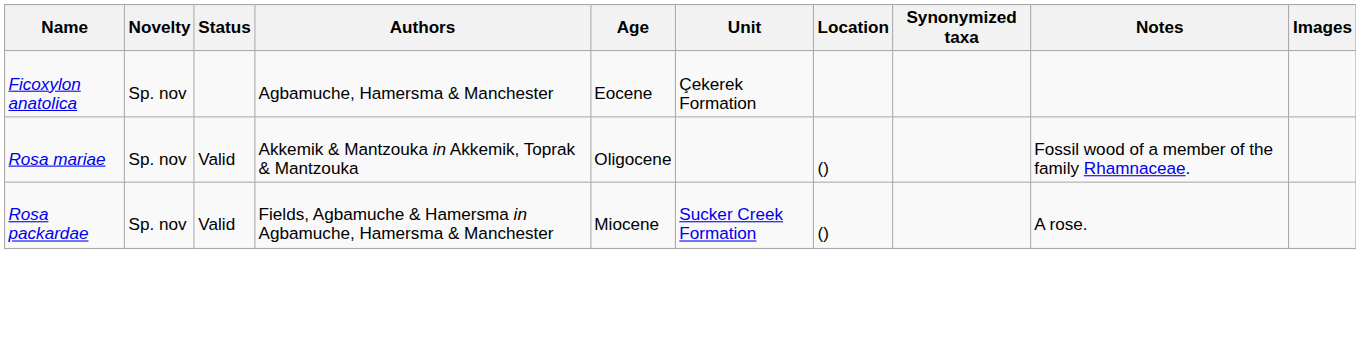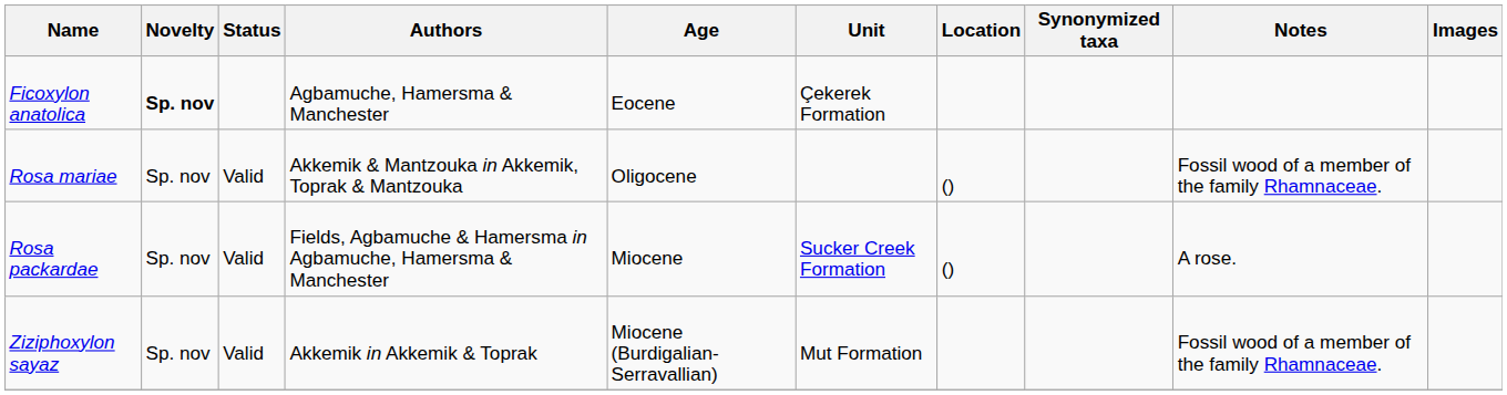Ficoxylon anatolica | Novelty: normal -> bold
+ row: Ziziphoxylon sayaz | Sp. nov | Valid | Akkemik in Akkemik & Toprak | Miocene (Burdigalian-Serravallian) | Mut Formation | Fossil wood of a member of the family Rhamnaceae.
